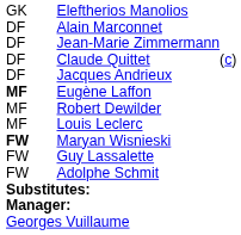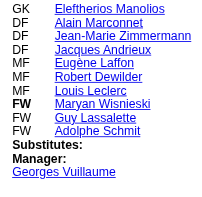- row: DF | Claude Quittet | (c)
Eugène Laffon | column 1: bold -> normal
